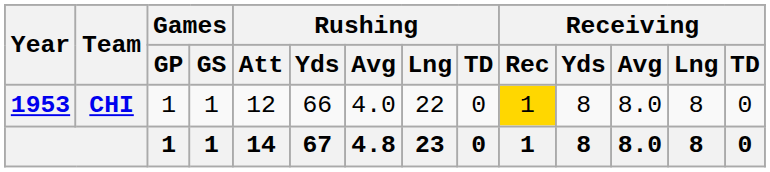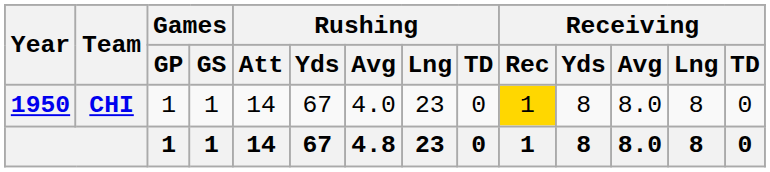CHI | Year: 1953 -> 1950
CHI | Rushing / Att: 12 -> 14
CHI | Rushing / Yds: 66 -> 67
CHI | Rushing / Lng: 22 -> 23
